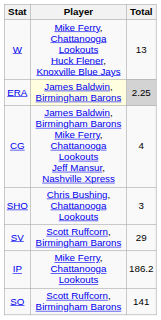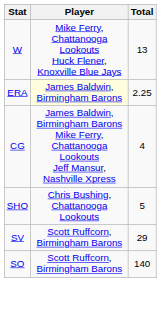ERA | Total: lightgrey background -> no background
SHO | Total: 3 -> 5
- row: IP | Mike Ferry, Chattanooga Lookouts | 186.2
SO | Total: 141 -> 140
